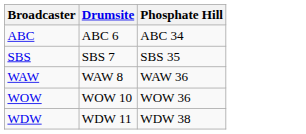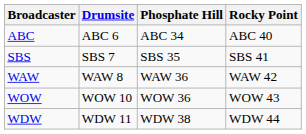+ column: Rocky Point | ABC 40 | SBS 41 | WAW 42 | WOW 43 | WDW 44
